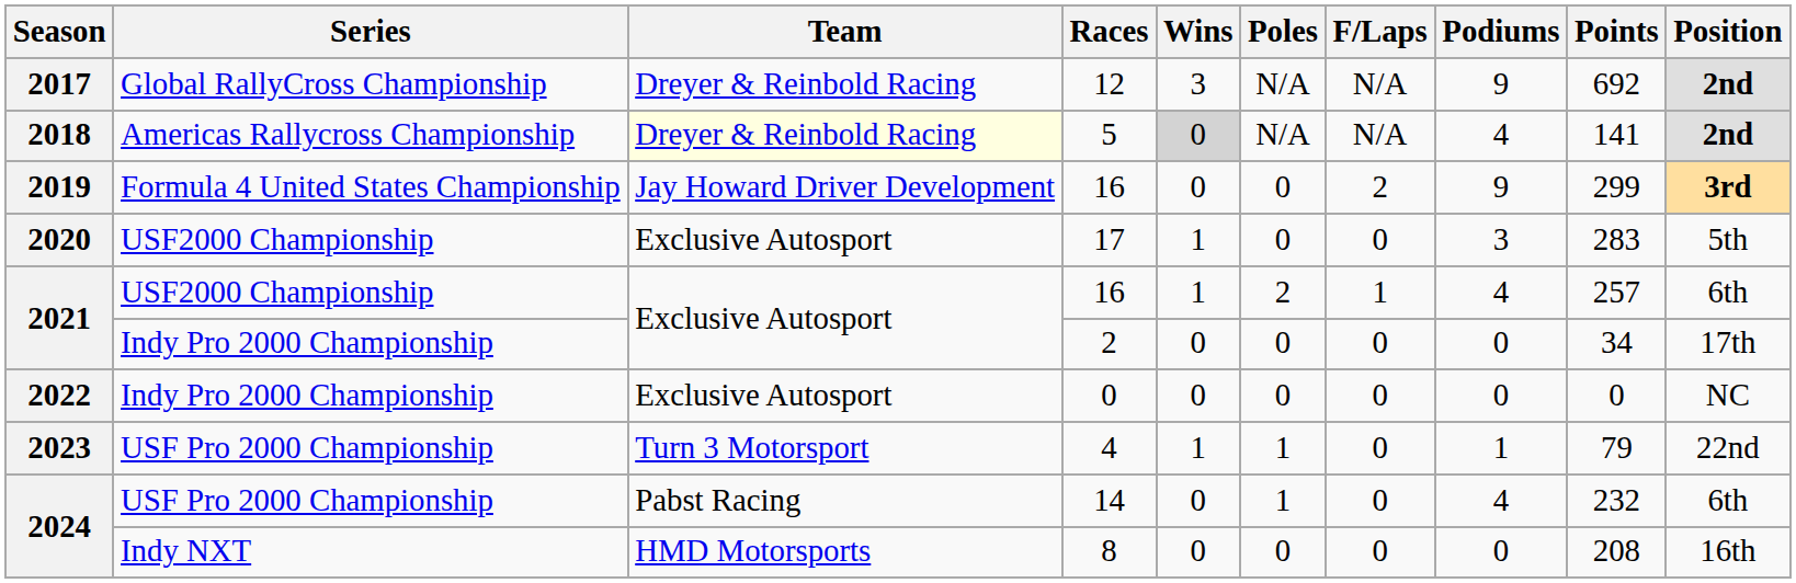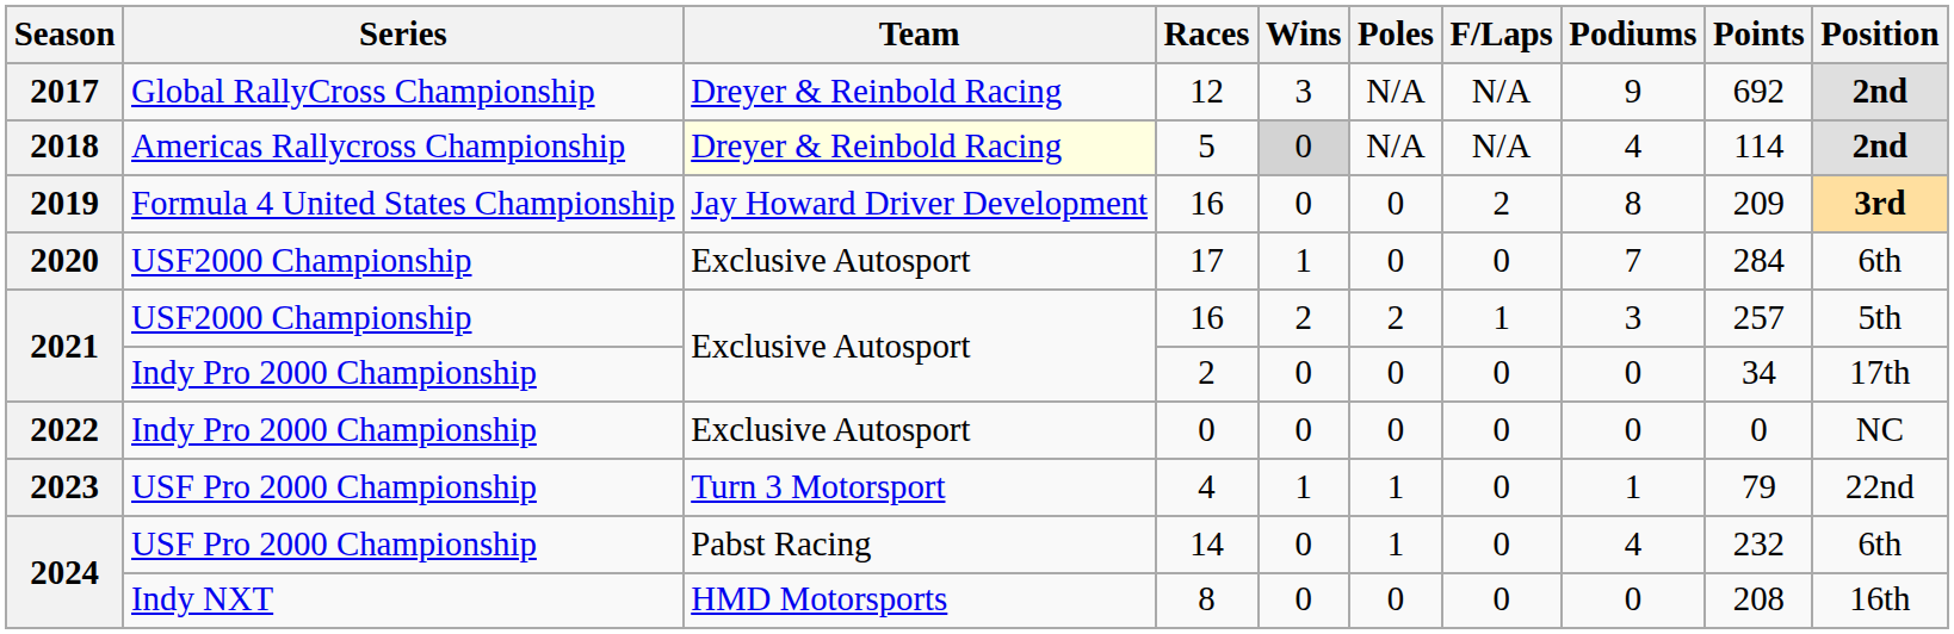5 | Points: 141 -> 114
2019 / 16 | Podiums: 9 -> 8
2019 / 16 | Points: 299 -> 209
17 | Podiums: 3 -> 7
17 | Points: 283 -> 284
17 | Position: 5th -> 6th
2021 / 16 | Wins: 1 -> 2
2021 / 16 | Podiums: 4 -> 3
2021 / 16 | Position: 6th -> 5th
